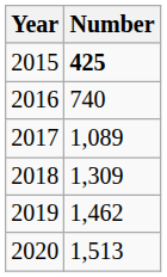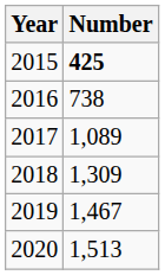2016 | Number: 740 -> 738
2019 | Number: 1,462 -> 1,467
